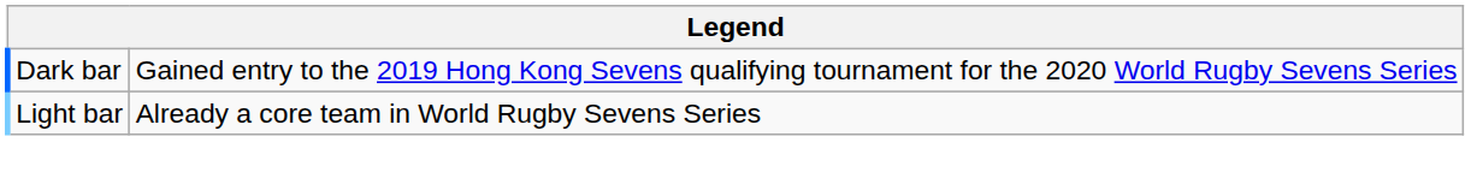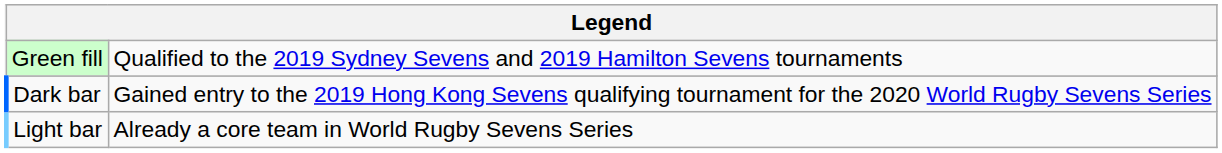+ row: Green fill | Qualified to the 2019 Sydney Sevens and 2019 Hamilton Sevens tournaments
